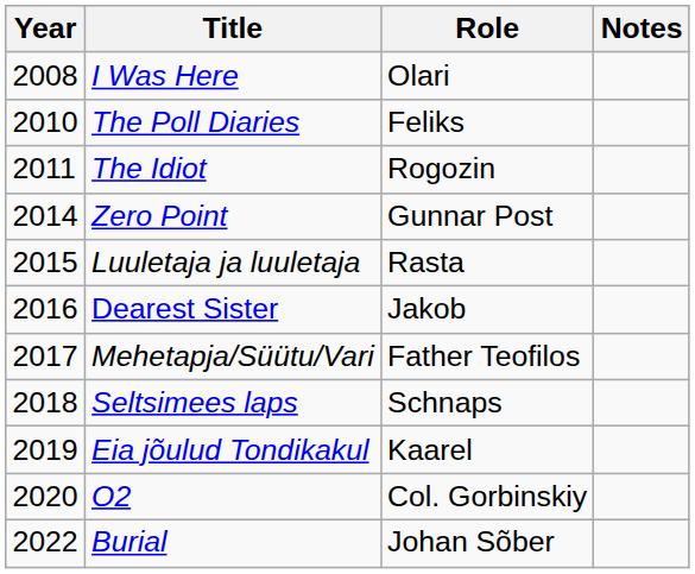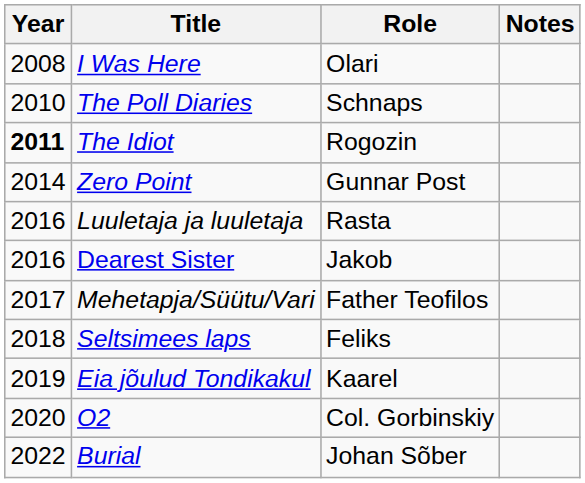The Poll Diaries | Role: Feliks -> Schnaps
The Idiot | Year: normal -> bold
Luuletaja ja luuletaja | Year: 2015 -> 2016
Seltsimees laps | Role: Schnaps -> Feliks
